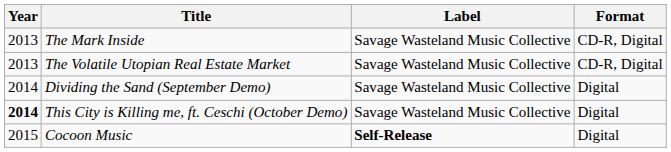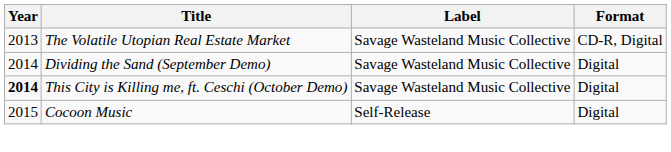- row: 2013 | The Mark Inside | Savage Wasteland Music Collective | CD-R, Digital
Cocoon Music | Label: bold -> normal
